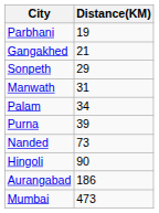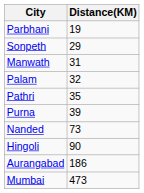- row: Gangakhed | 21
Palam | Distance(KM): 34 -> 32
+ row: Pathri | 35
